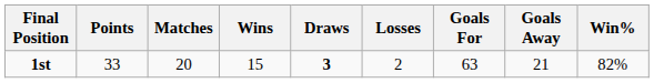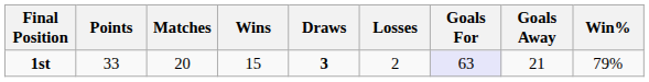1st | Goals For: no background -> lavender background
1st | Win%: 82% -> 79%
